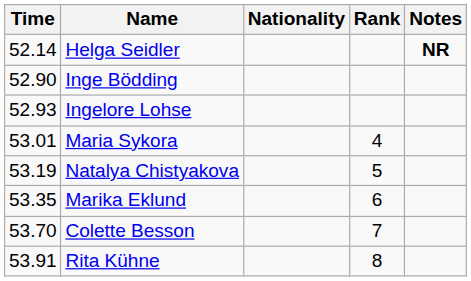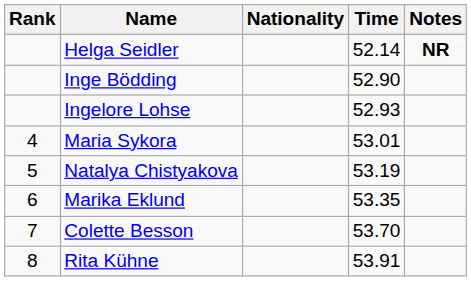columns swapped: Rank <-> Time
